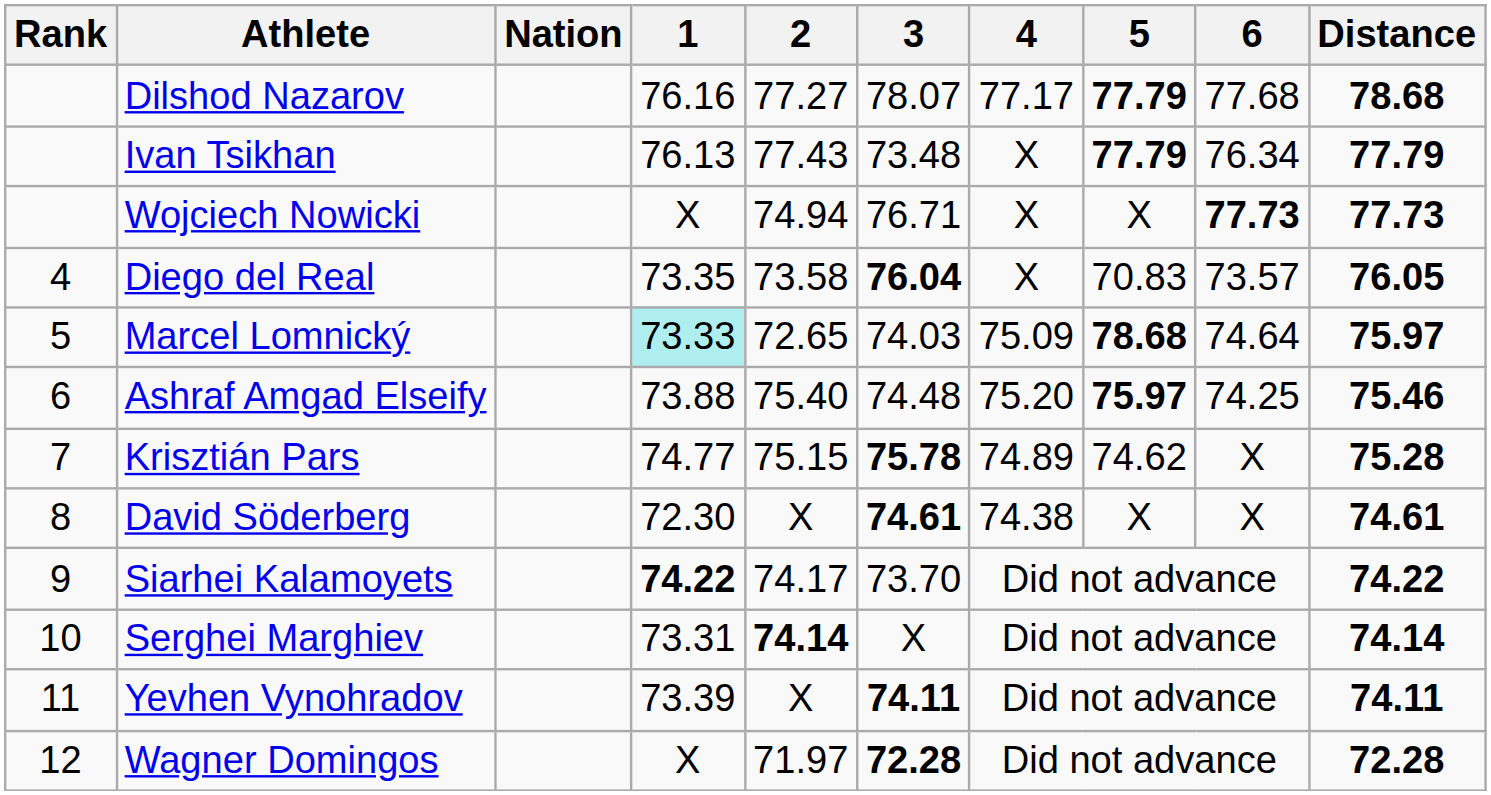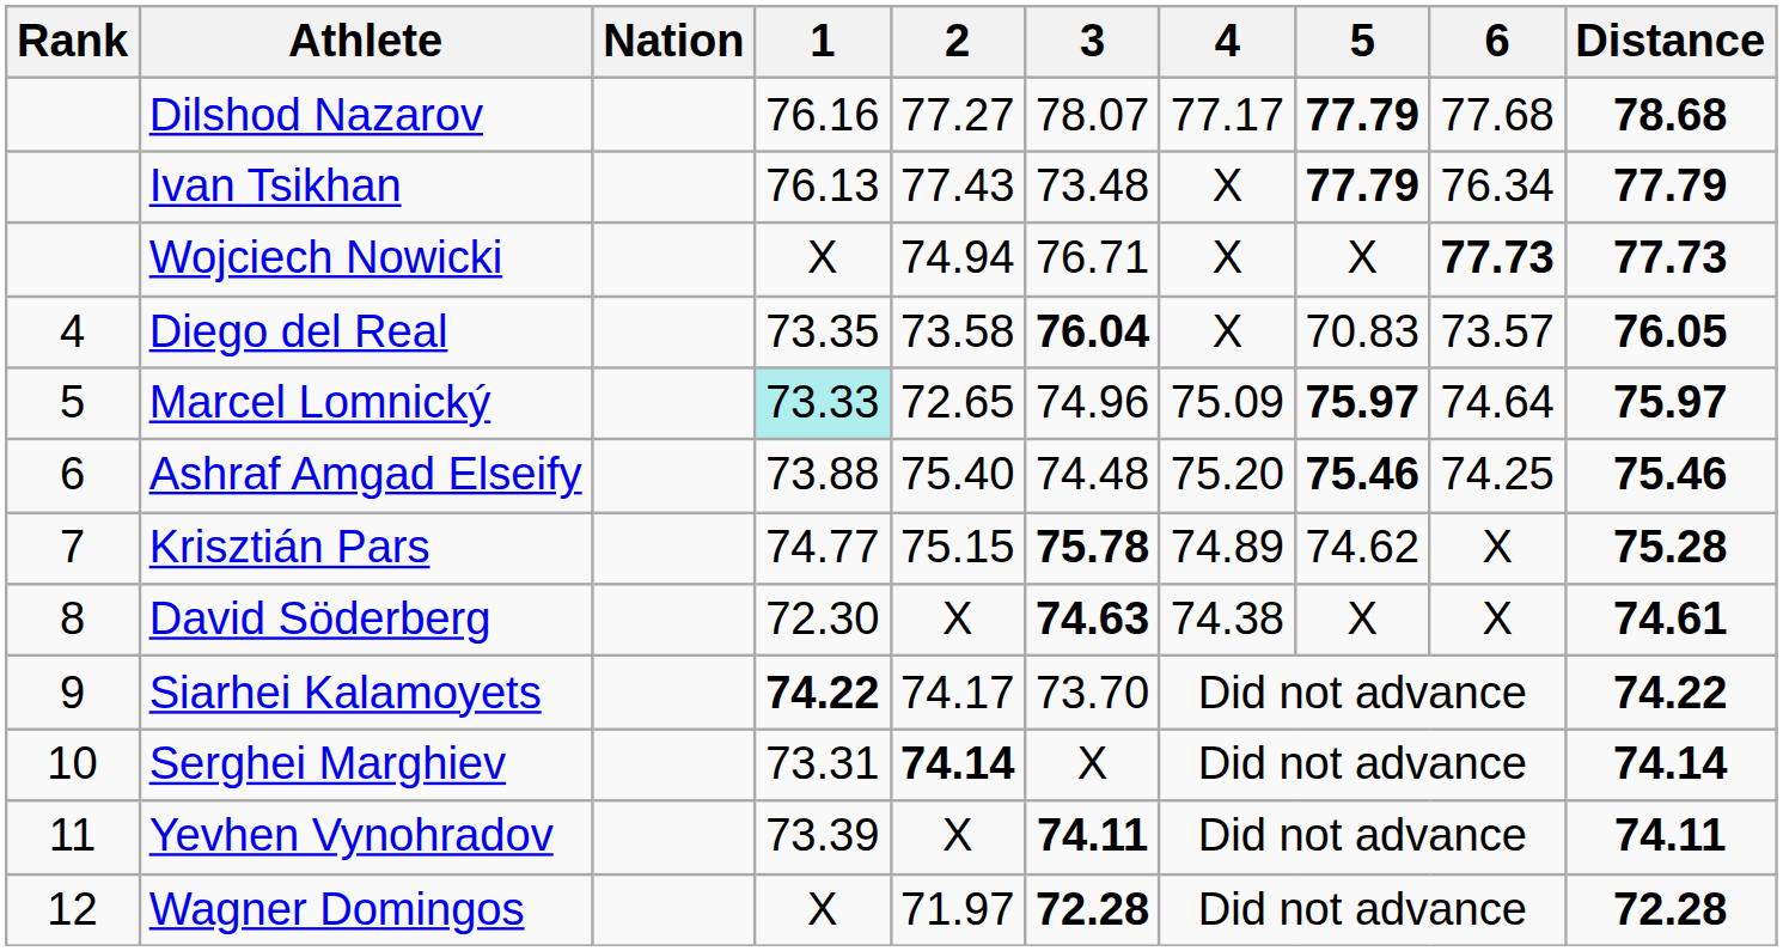Marcel Lomnický | 3: 74.03 -> 74.96
Marcel Lomnický | 5: 78.68 -> 75.97
Ashraf Amgad Elseify | 5: 75.97 -> 75.46
David Söderberg | 3: 74.61 -> 74.63
